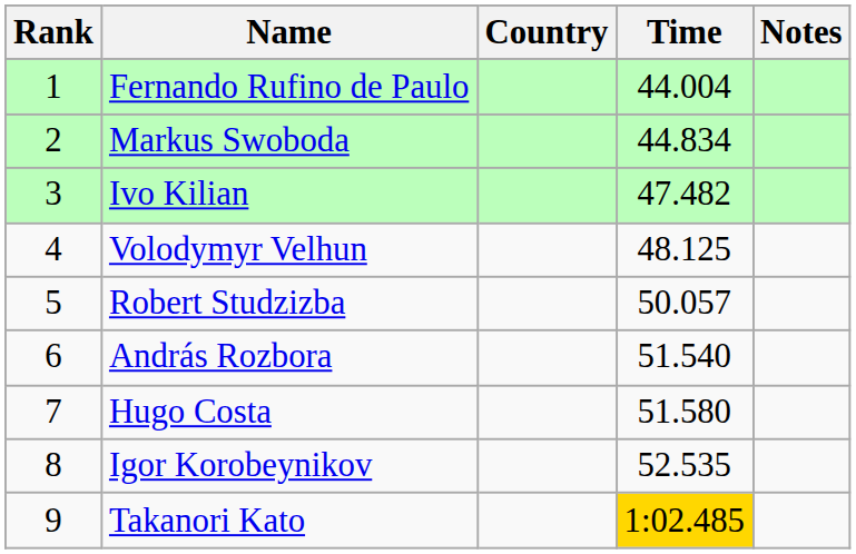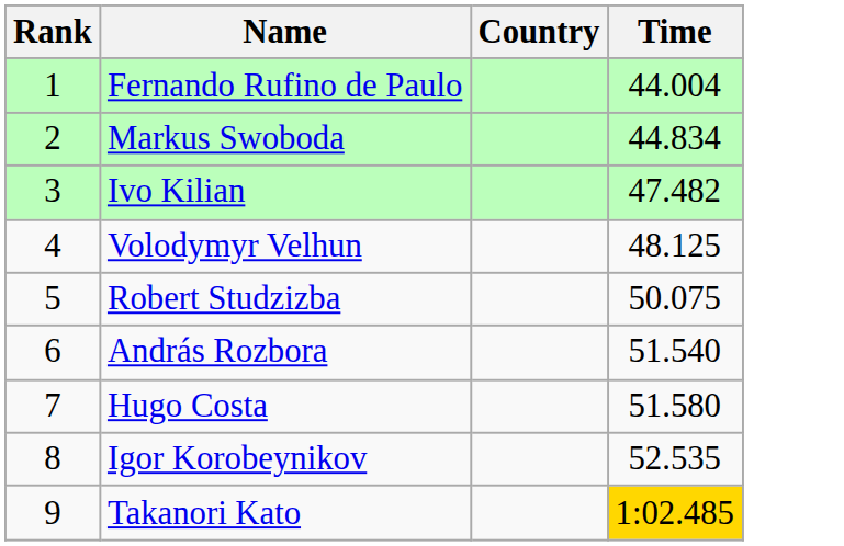- column: Notes
Robert Studzizba | Time: 50.057 -> 50.075
